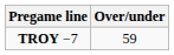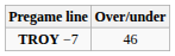TROY −7 | Over/under: 59 -> 46
